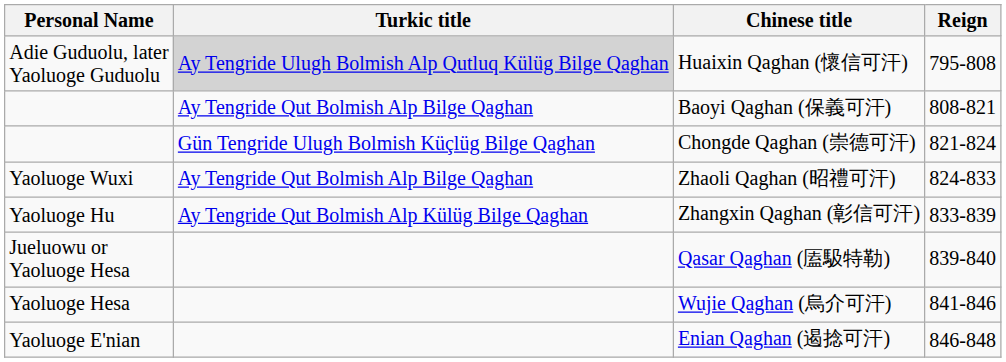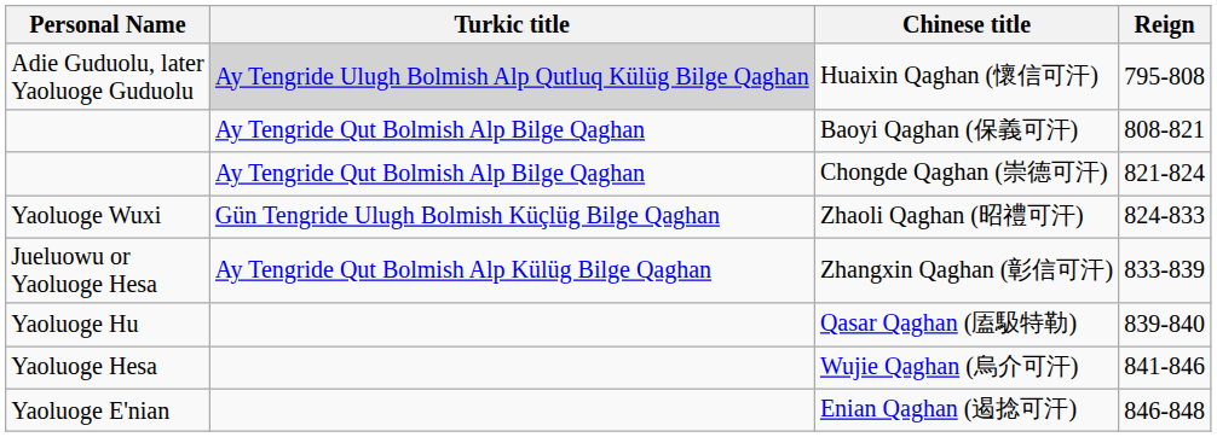Chongde Qaghan (崇德可汗) | Turkic title: Gün Tengride Ulugh Bolmish Küçlüg Bilge Qaghan -> Ay Tengride Qut Bolmish Alp Bilge Qaghan
Zhaoli Qaghan (昭禮可汗) | Turkic title: Ay Tengride Qut Bolmish Alp Bilge Qaghan -> Gün Tengride Ulugh Bolmish Küçlüg Bilge Qaghan
Zhangxin Qaghan (彰信可汗) | Personal Name: Yaoluoge Hu -> Jueluowu or Yaoluoge Hesa
Qasar Qaghan (㕎馺特勒) | Personal Name: Jueluowu or Yaoluoge Hesa -> Yaoluoge Hu
